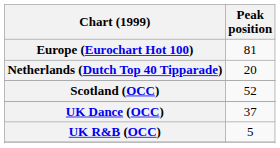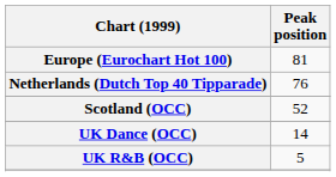Netherlands (Dutch Top 40 Tipparade) | Peak position: 20 -> 76
UK Dance (OCC) | Peak position: 37 -> 14
